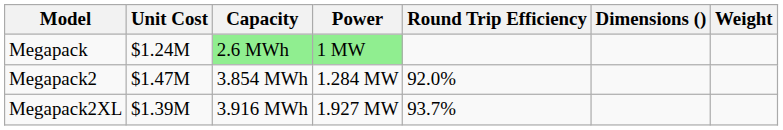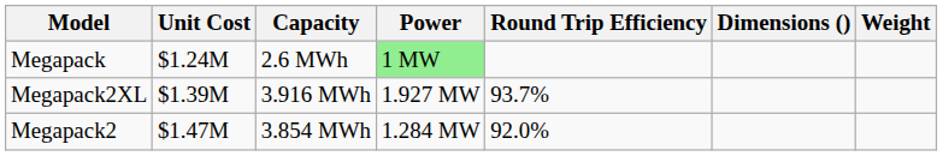Megapack | Capacity: lightgreen background -> no background
rows swapped: Megapack2 <-> Megapack2XL
